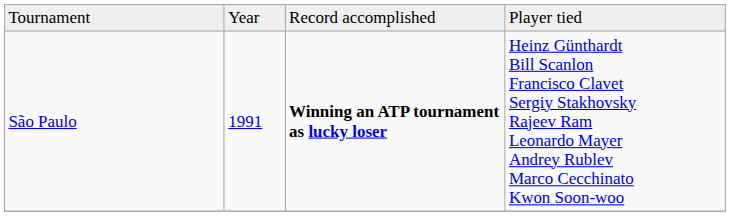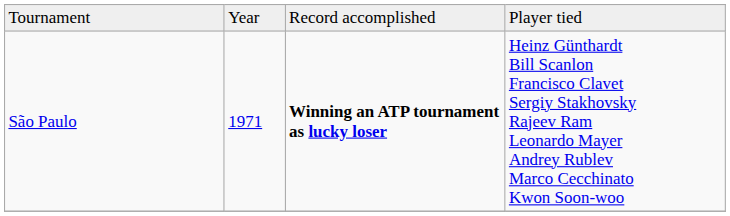São Paulo | column 2: 1991 -> 1971
